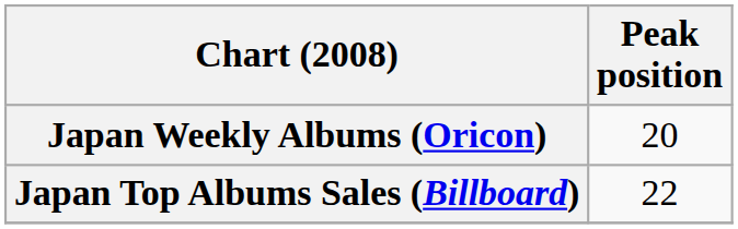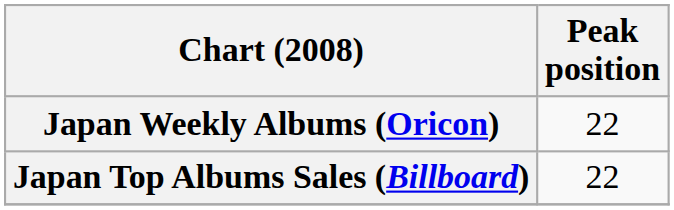Japan Weekly Albums (Oricon) | Peak position: 20 -> 22
